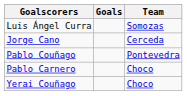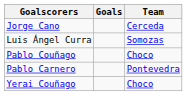rows swapped: Jorge Cano <-> Luis Ángel Curra
Pablo Couñago | Team: Pontevedra -> Choco
Pablo Carnero | Team: Choco -> Pontevedra
